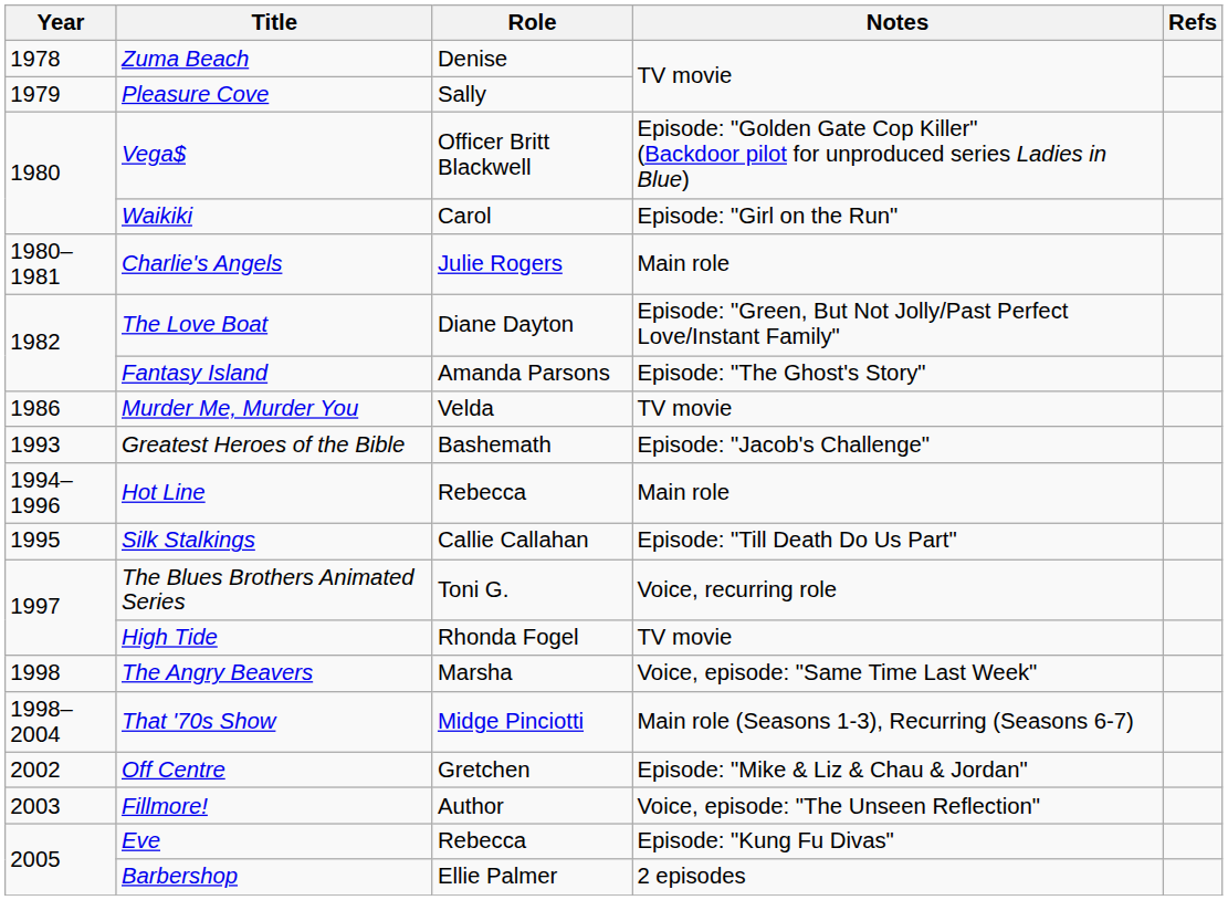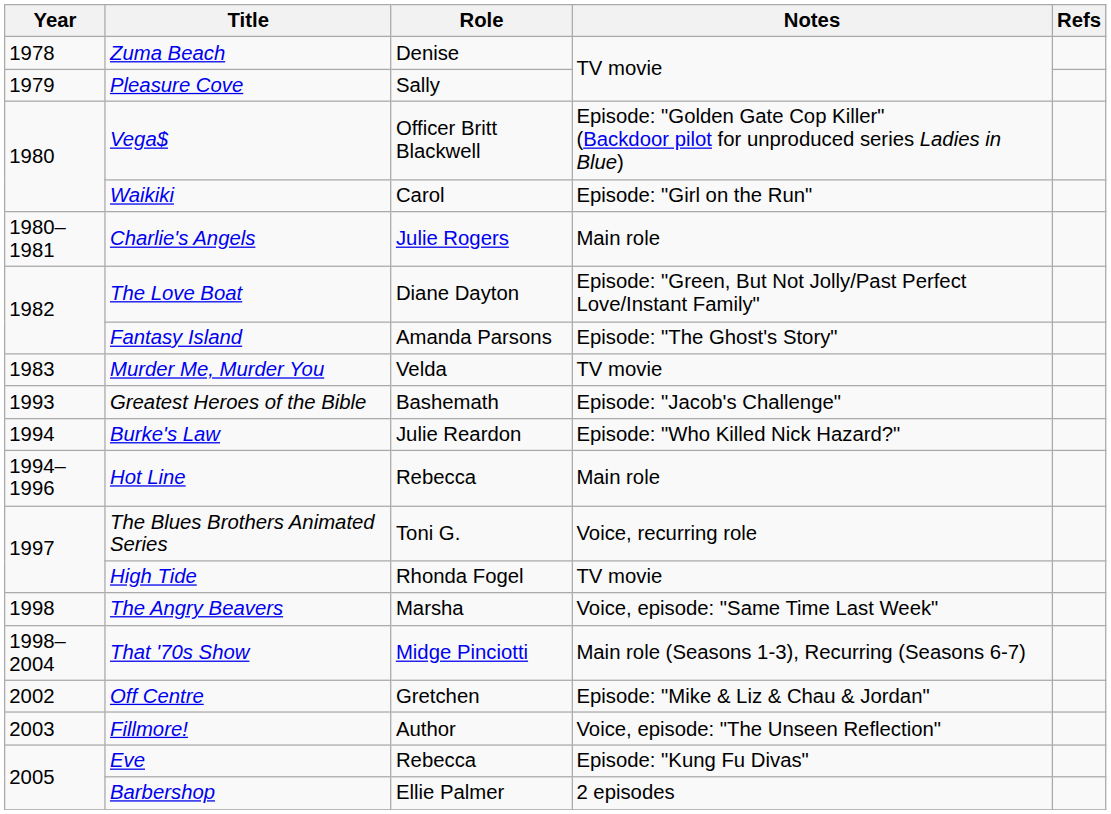Murder Me, Murder You | Year: 1986 -> 1983
+ row: 1994 | Burke's Law | Julie Reardon | Episode: "Who Killed Nick Hazard?"
- row: 1995 | Silk Stalkings | Callie Callahan | Episode: "Till Death Do Us Part"
